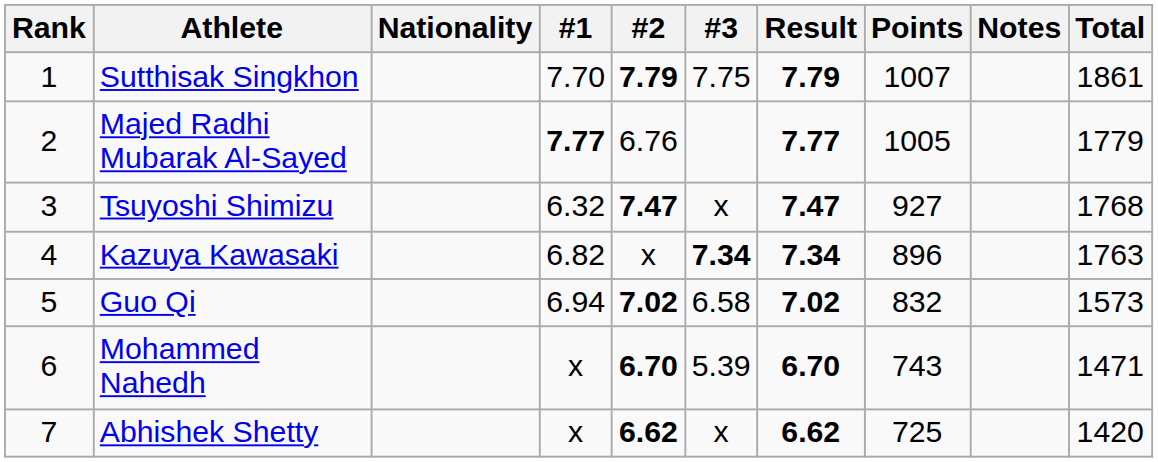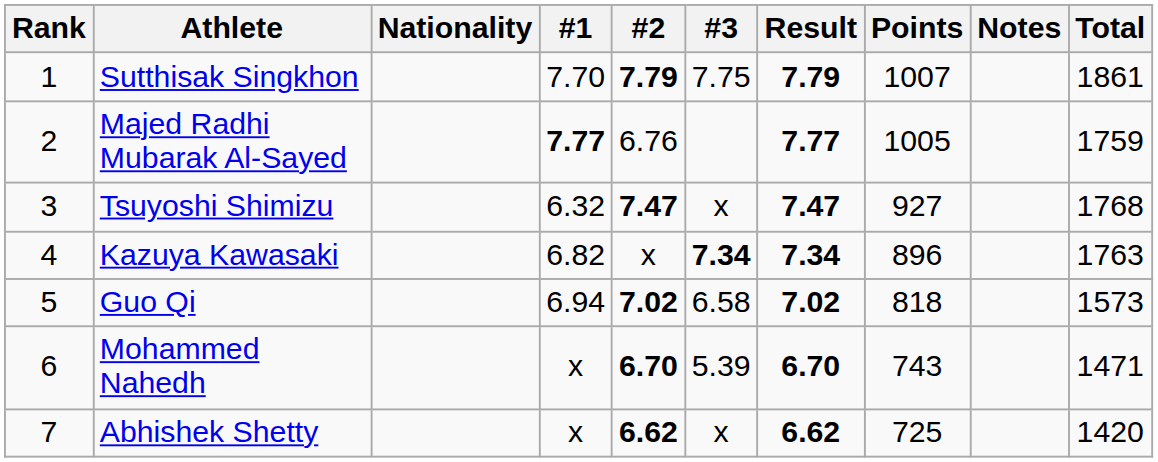Majed Radhi Mubarak Al-Sayed | Total: 1779 -> 1759
Guo Qi | Points: 832 -> 818
